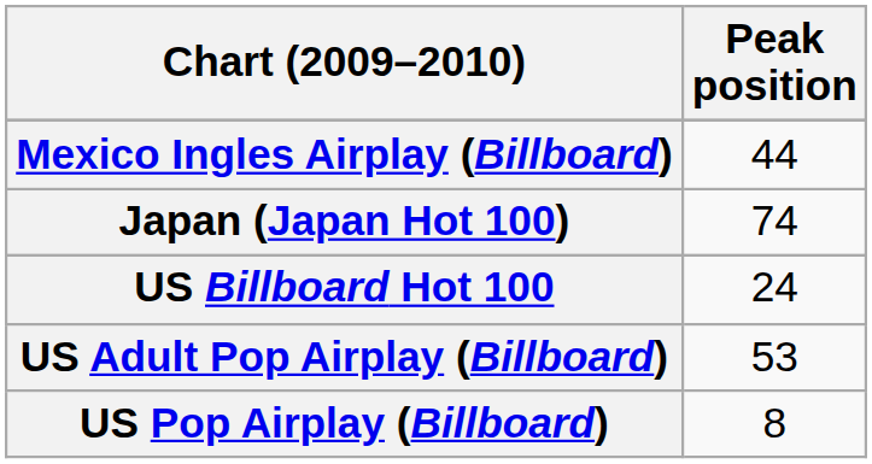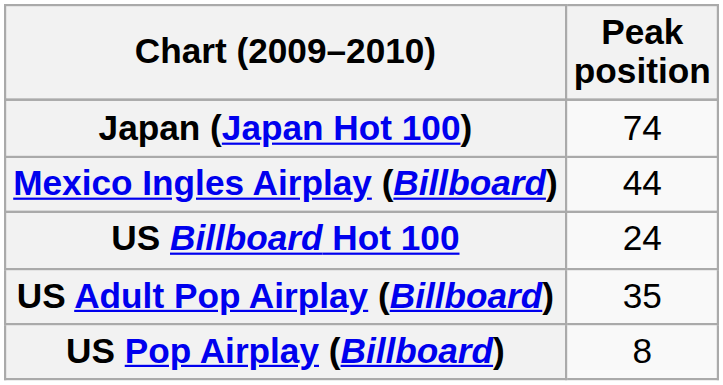rows swapped: Japan (Japan Hot 100) <-> Mexico Ingles Airplay (Billboard)
US Adult Pop Airplay (Billboard) | Peak position: 53 -> 35
